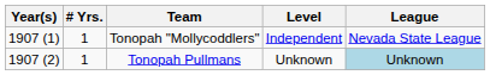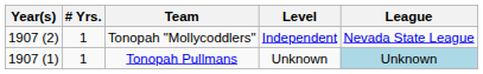Tonopah "Mollycoddlers" | Year(s): 1907 (1) -> 1907 (2)
Tonopah Pullmans | Year(s): 1907 (2) -> 1907 (1)
